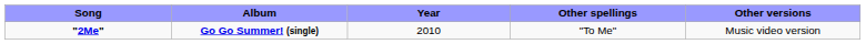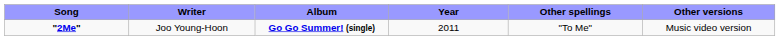+ column: Writer | Joo Young-Hoon
"2Me" | Year: 2010 -> 2011
